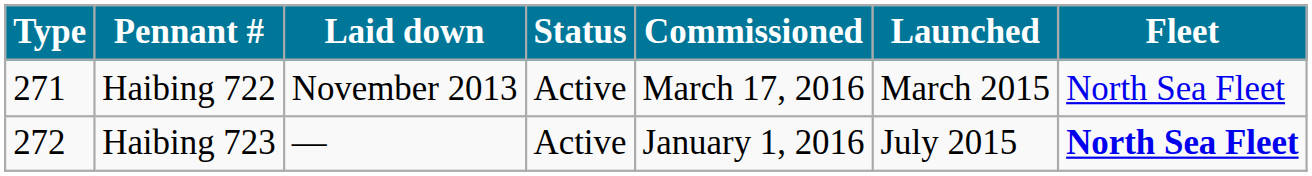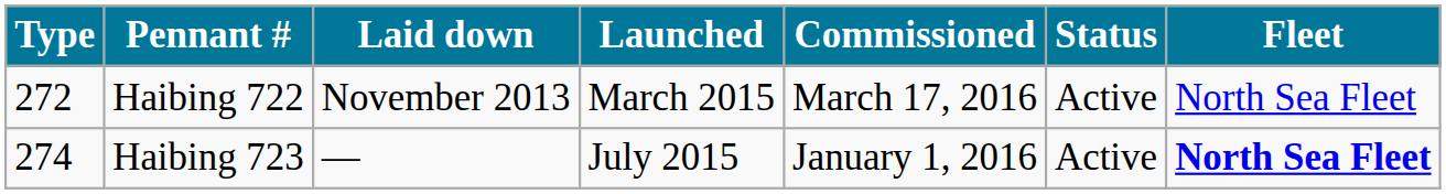columns swapped: Launched <-> Status
Haibing 722 | Type: 271 -> 272
Haibing 723 | Type: 272 -> 274
